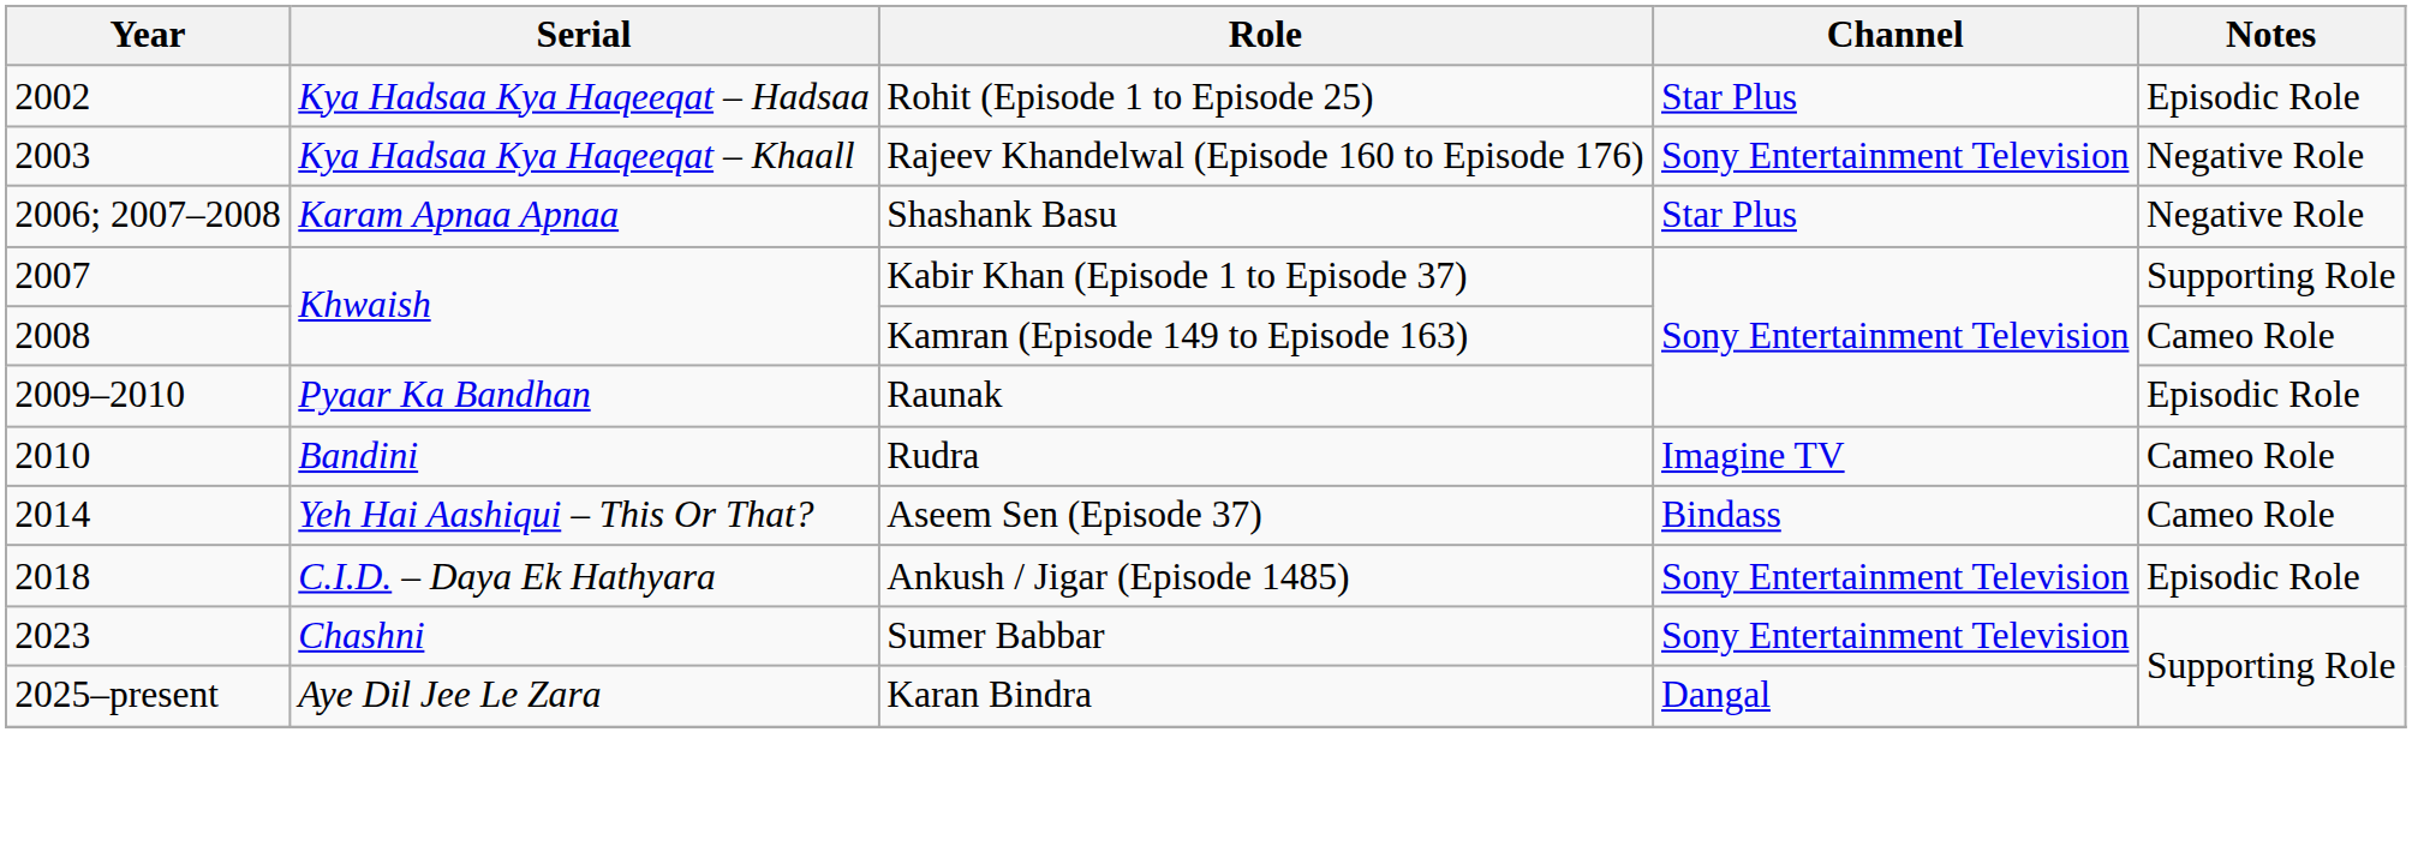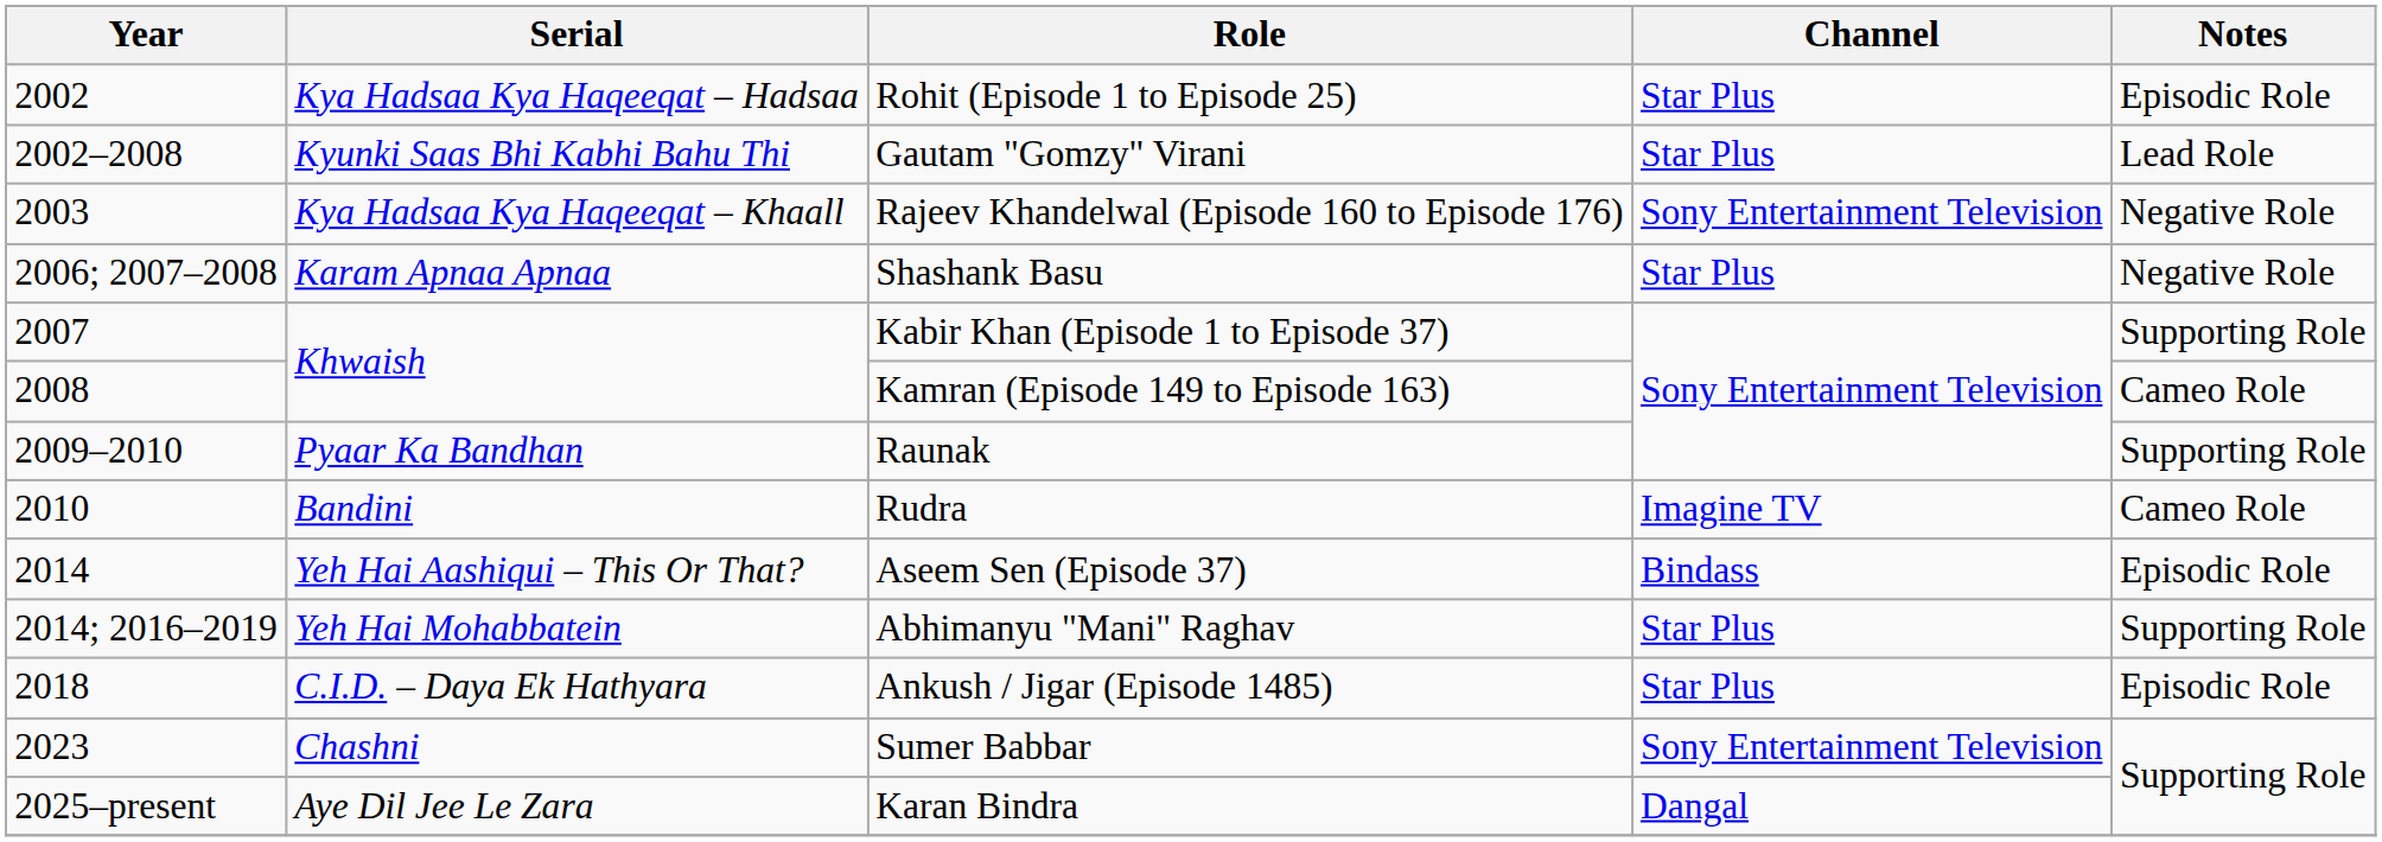+ row: 2002–2008 | Kyunki Saas Bhi Kabhi Bahu Thi | Gautam "Gomzy" Virani | Star Plus | Lead Role
Raunak | Notes: Episodic Role -> Supporting Role
Aseem Sen (Episode 37) | Notes: Cameo Role -> Episodic Role
+ row: 2014; 2016–2019 | Yeh Hai Mohabbatein | Abhimanyu "Mani" Raghav | Star Plus | Supporting Role
Ankush / Jigar (Episode 1485) | Channel: Sony Entertainment Television -> Star Plus
